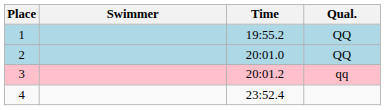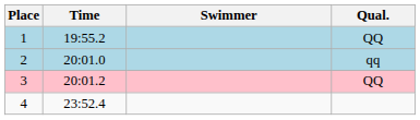columns swapped: Swimmer <-> Time
2 | Qual.: QQ -> qq
3 | Qual.: qq -> QQ
